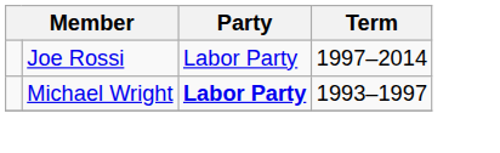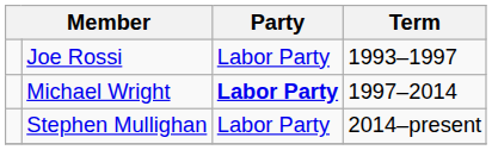Joe Rossi | Term: 1997–2014 -> 1993–1997
Michael Wright | Term: 1993–1997 -> 1997–2014
+ row: Stephen Mullighan | Labor Party | 2014–present
